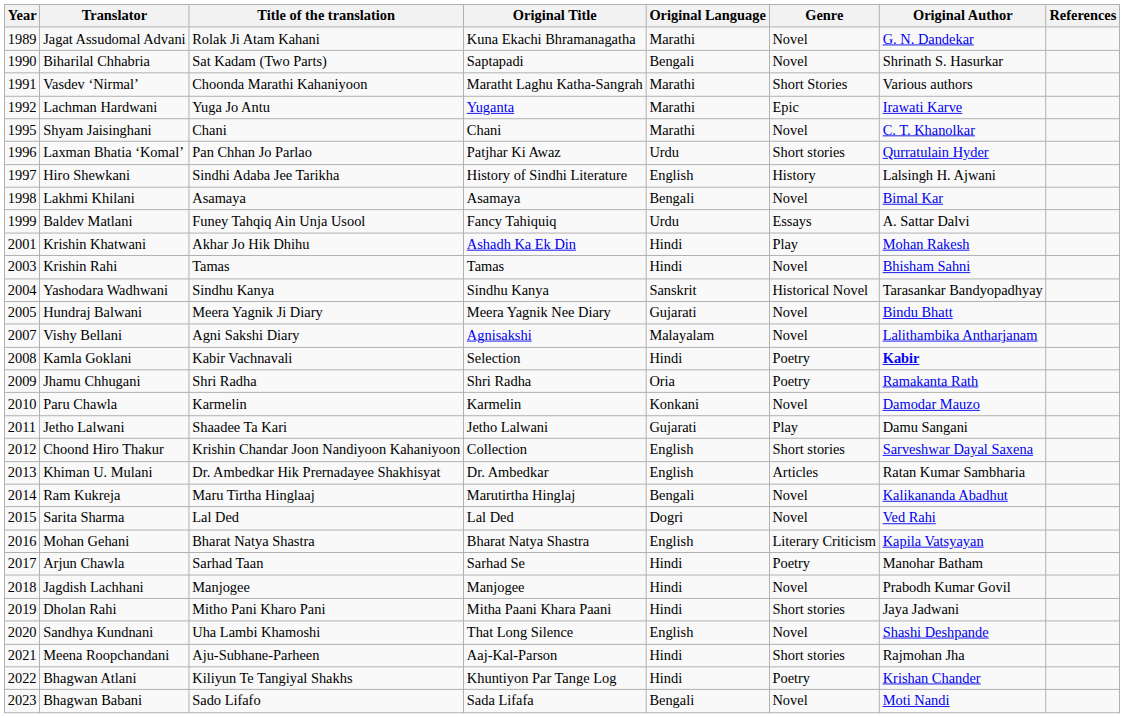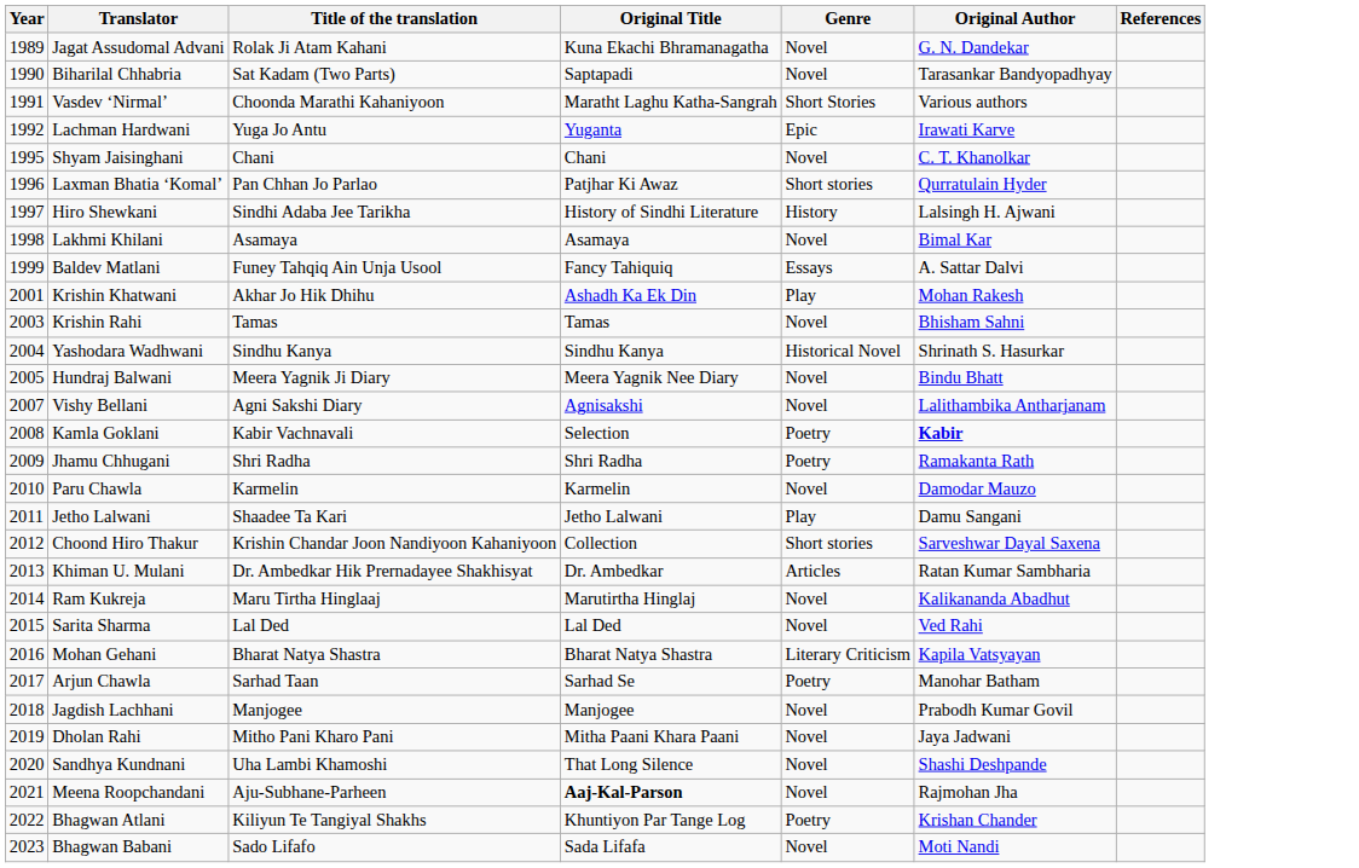- column: Original Language | Marathi | Bengali | Marathi | Marathi | Marathi | Urdu | English | Bengali | Urdu | Hindi | Hindi | Sanskrit | Gujarati | Malayalam | Hindi | Oria | Konkani | Gujarati | English | English | Bengali | Dogri | English | Hindi | Hindi | Hindi | English | Hindi | Hindi | Bengali
Biharilal Chhabria | Original Author: Shrinath S. Hasurkar -> Tarasankar Bandyopadhyay
Yashodara Wadhwani | Original Author: Tarasankar Bandyopadhyay -> Shrinath S. Hasurkar
Dholan Rahi | Genre: Short stories -> Novel
Meena Roopchandani | Original Title: normal -> bold
Meena Roopchandani | Genre: Short stories -> Novel
